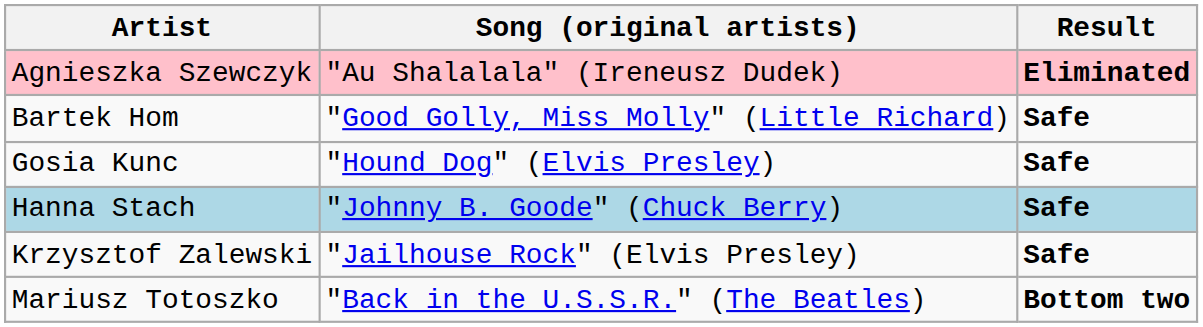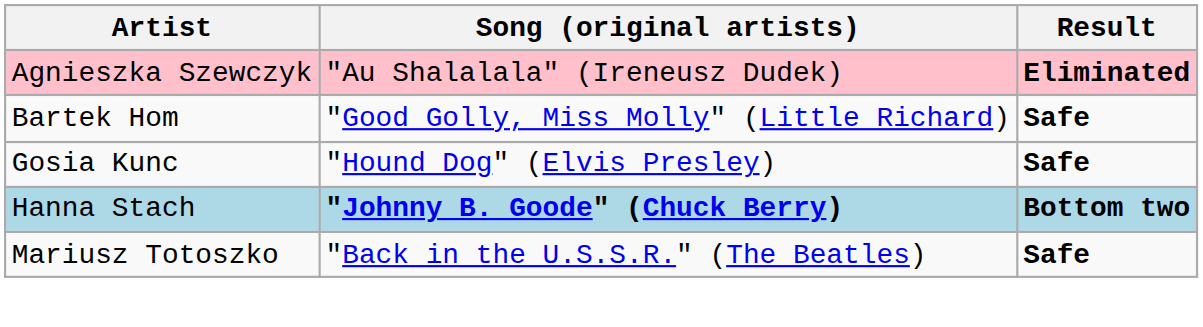Hanna Stach | Song (original artists): normal -> bold
Hanna Stach | Result: Safe -> Bottom two
- row: Krzysztof Zalewski | "Jailhouse Rock" (Elvis Presley) | Safe
Mariusz Totoszko | Result: Bottom two -> Safe
